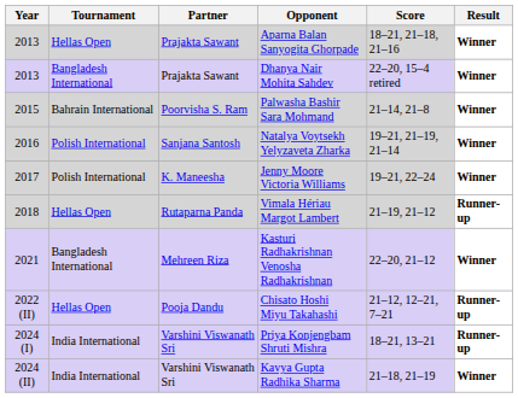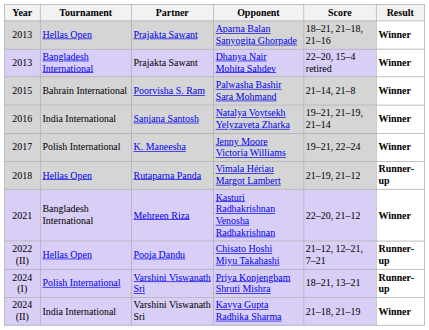Natalya Voytsekh Yelyzaveta Zharka | Tournament: Polish International -> India International
Priya Konjengbam Shruti Mishra | Tournament: India International -> Polish International
